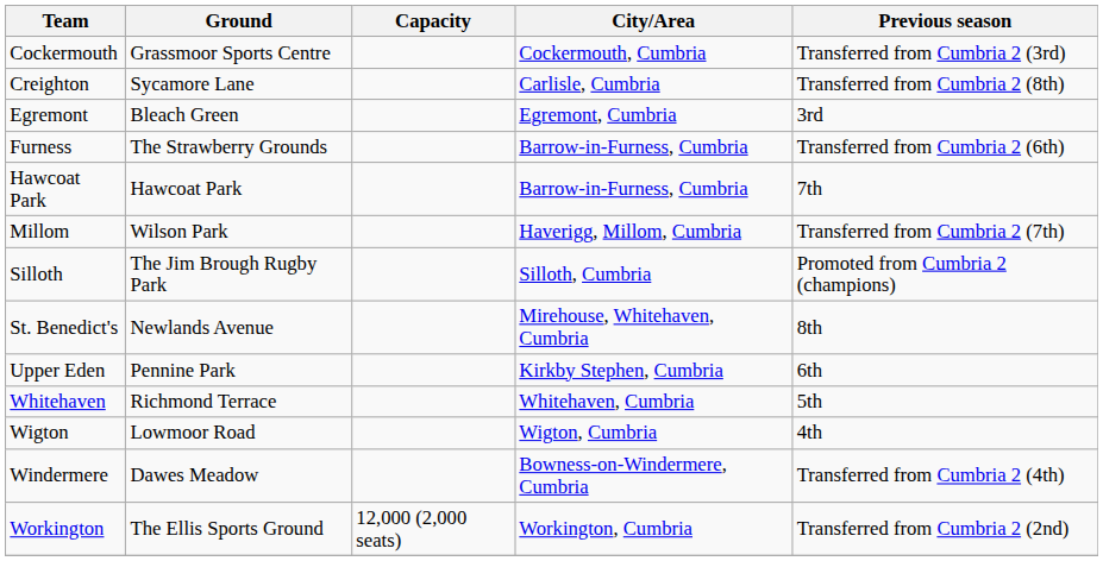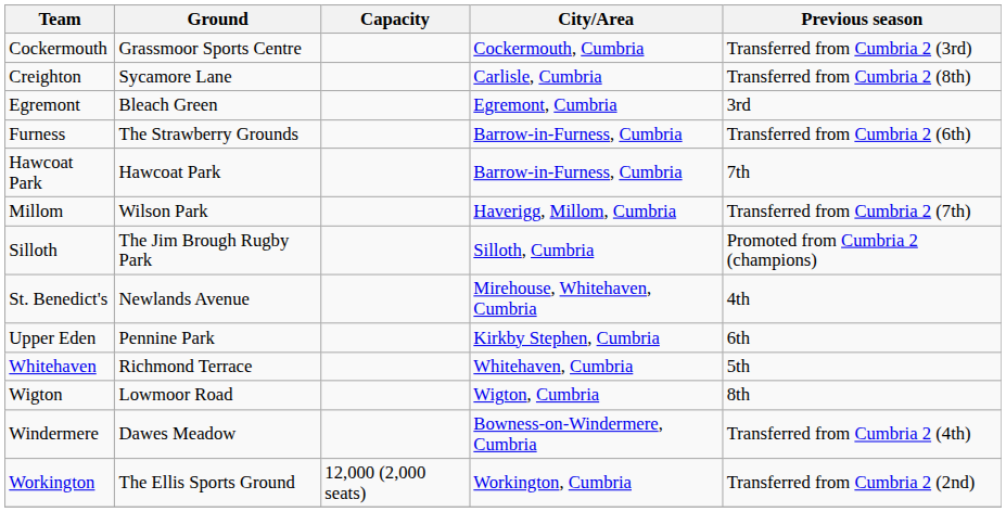St. Benedict's | Previous season: 8th -> 4th
Wigton | Previous season: 4th -> 8th
